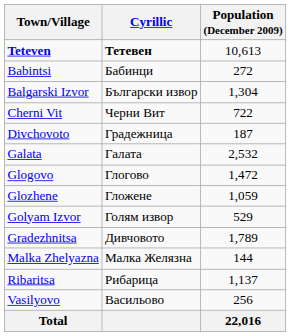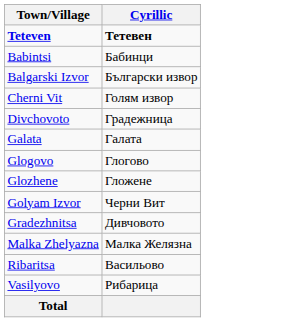- column: Population (December 2009) | 10,613 | 272 | 1,304 | 722 | 187 | 2,532 | 1,472 | 1,059 | 529 | 1,789 | 144 | 1,137 | 256 | 22,016
Cherni Vit | Cyrillic: Черни Вит -> Голям извор
Golyam Izvor | Cyrillic: Голям извор -> Черни Вит
Ribaritsa | Cyrillic: Рибарица -> Васильово
Vasilyovo | Cyrillic: Васильово -> Рибарица
